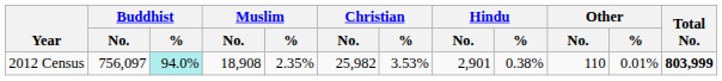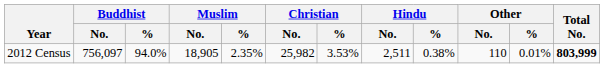2012 Census | Buddhist / %: paleturquoise background -> no background
2012 Census | Muslim / No.: 18,908 -> 18,905
2012 Census | Hindu / No.: 2,901 -> 2,511
